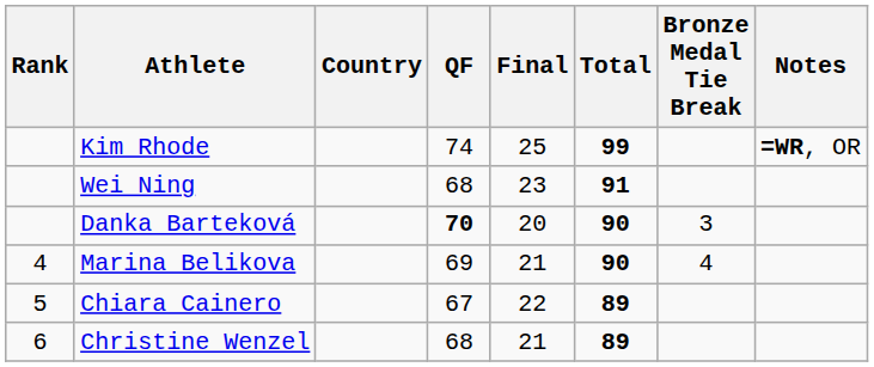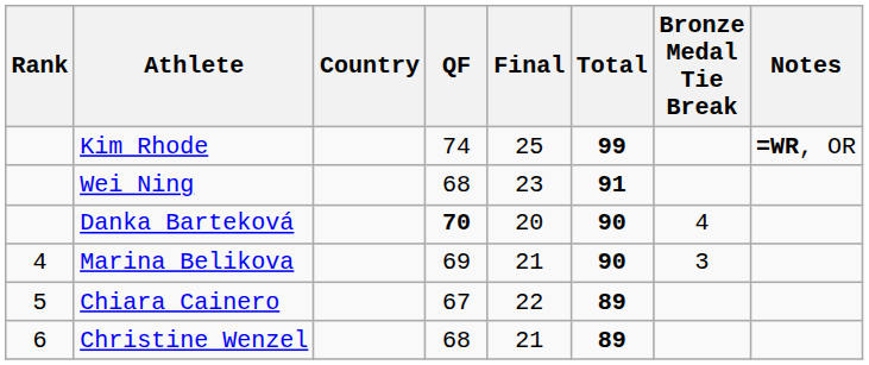Danka Barteková | Bronze Medal Tie Break: 3 -> 4
Marina Belikova | Bronze Medal Tie Break: 4 -> 3
